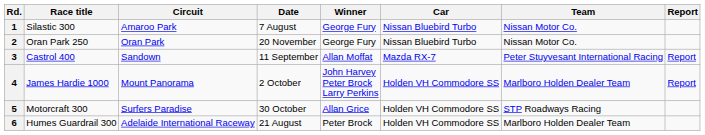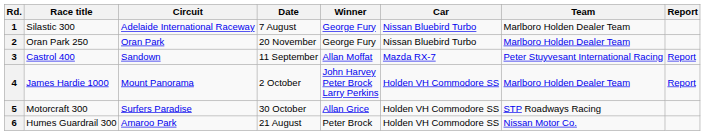1 | Circuit: Amaroo Park -> Adelaide International Raceway
1 | Team: Nissan Motor Co. -> Marlboro Holden Dealer Team
2 | Team: Nissan Motor Co. -> Marlboro Holden Dealer Team
6 | Circuit: Adelaide International Raceway -> Amaroo Park
6 | Team: Marlboro Holden Dealer Team -> Nissan Motor Co.
